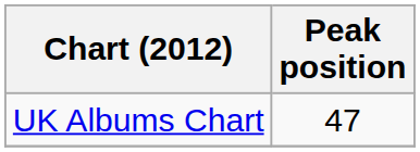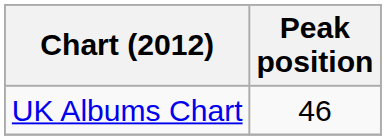UK Albums Chart | Peak position: 47 -> 46
